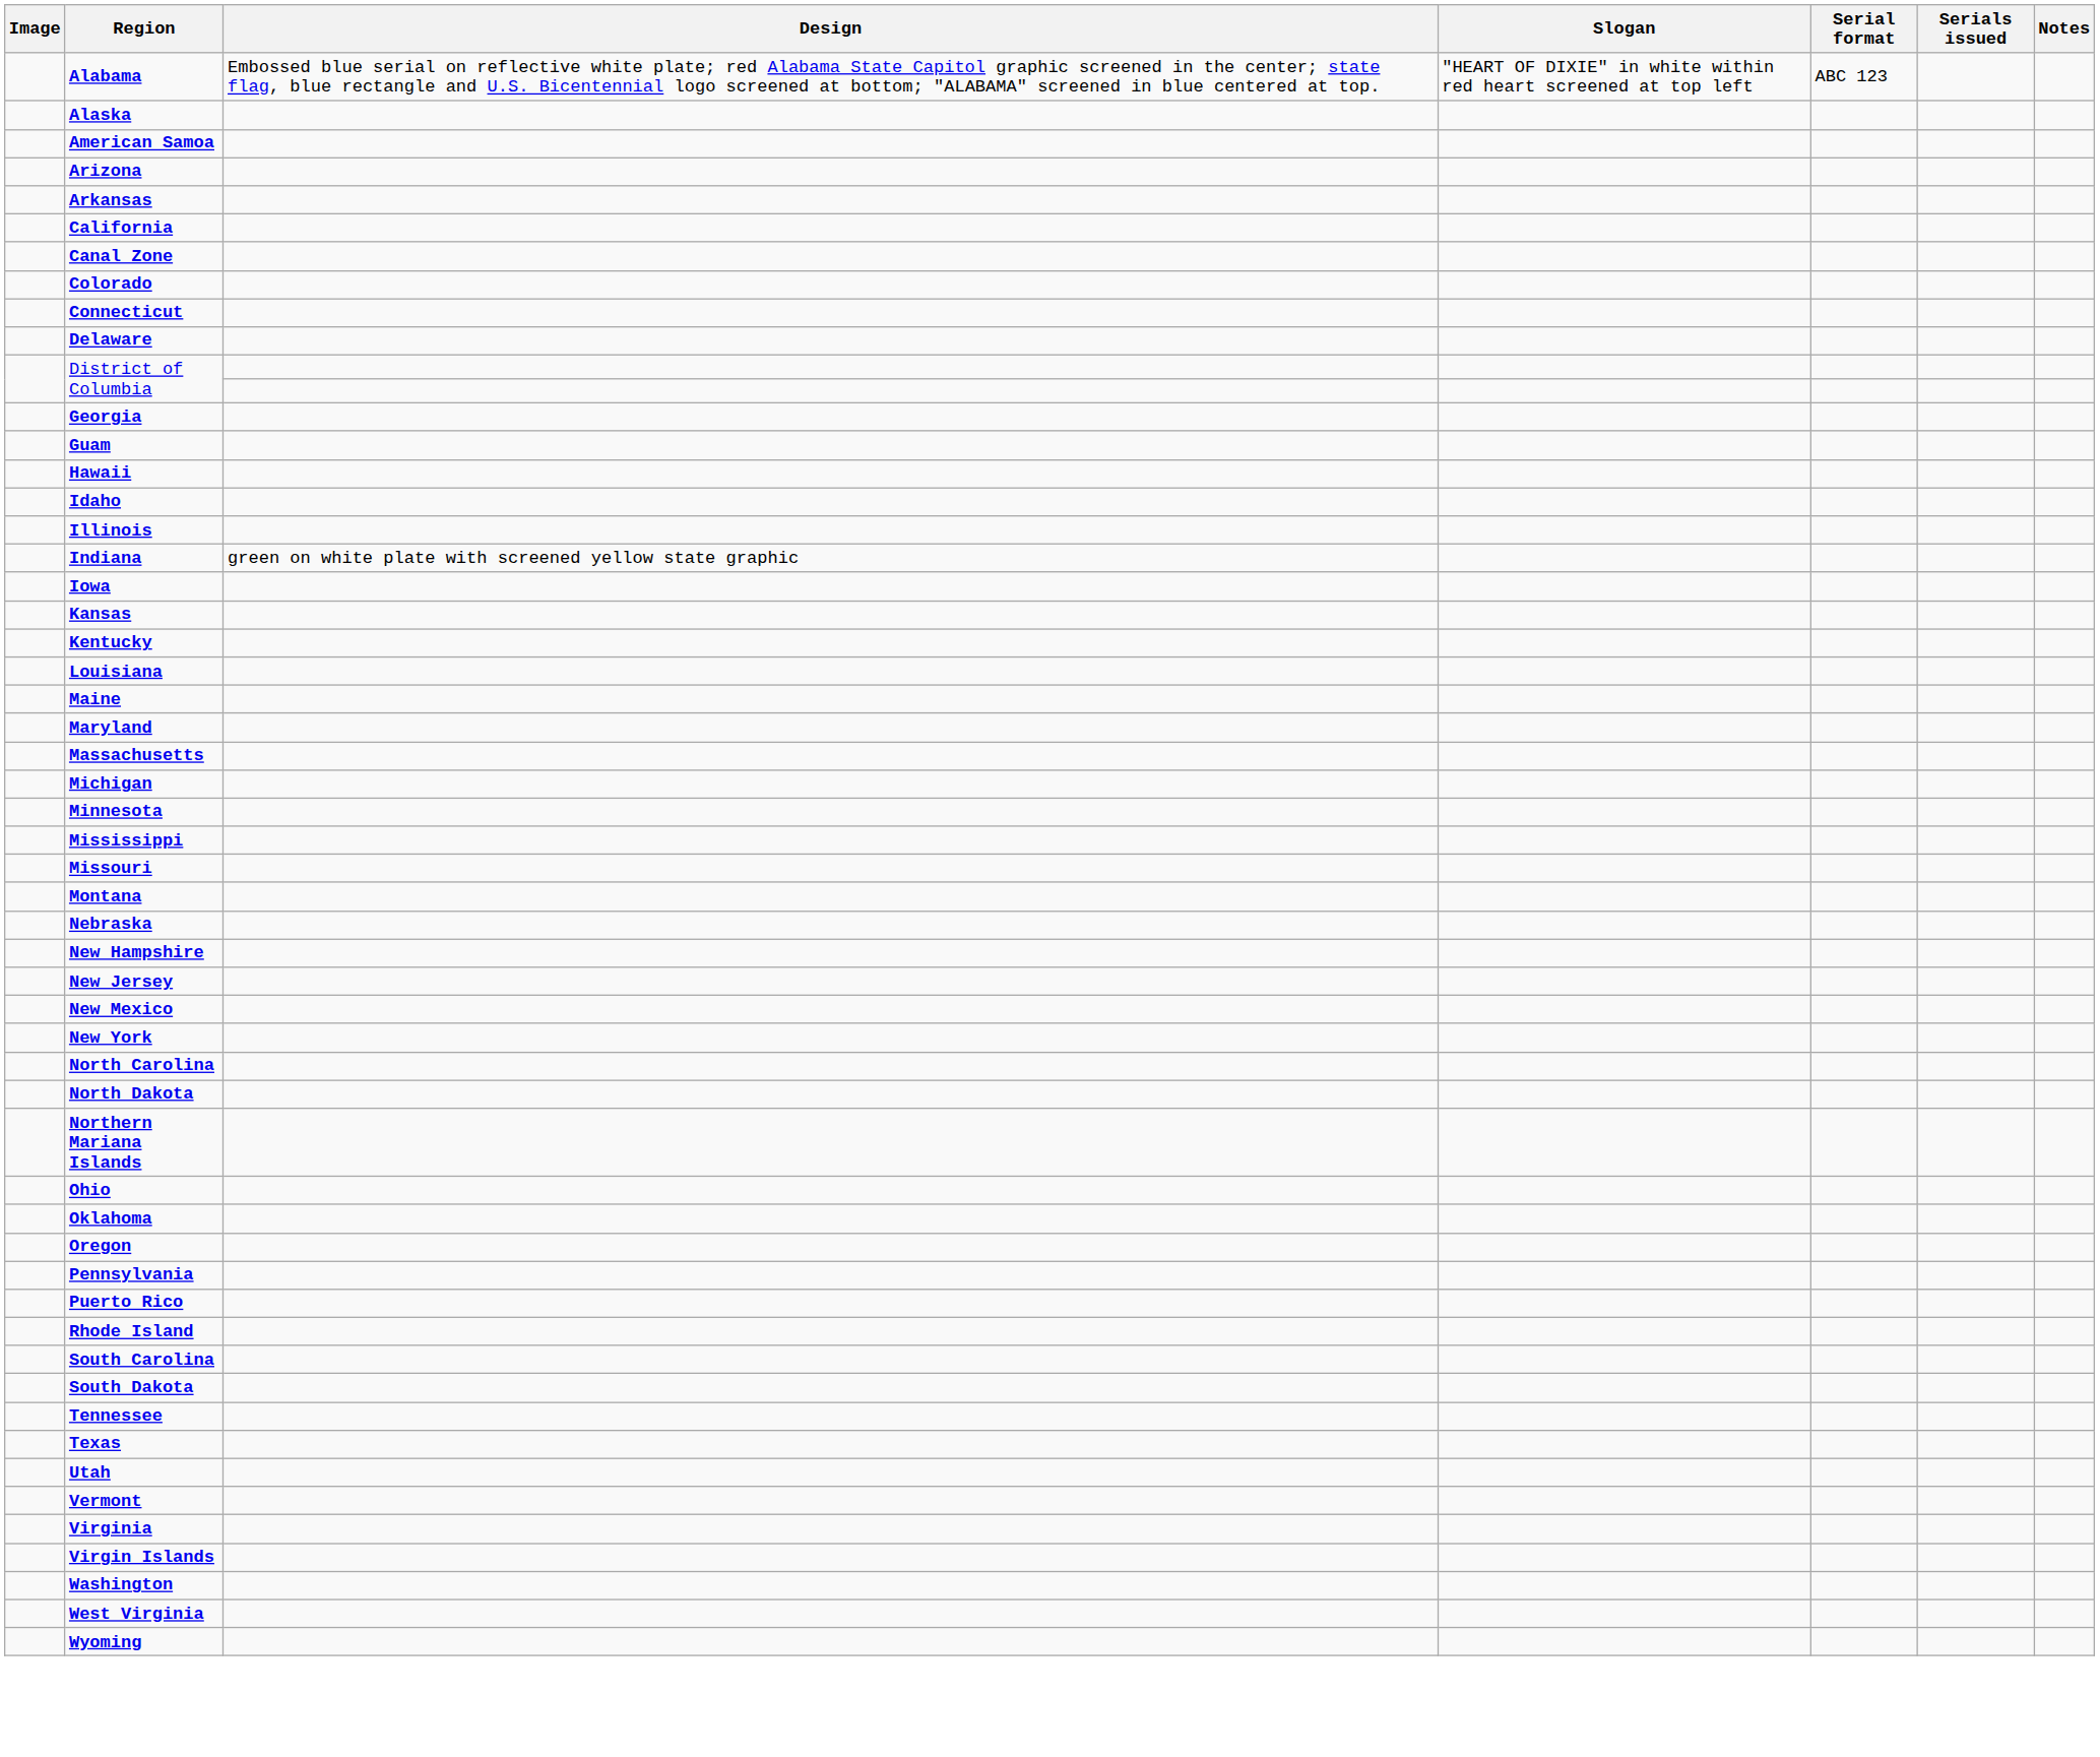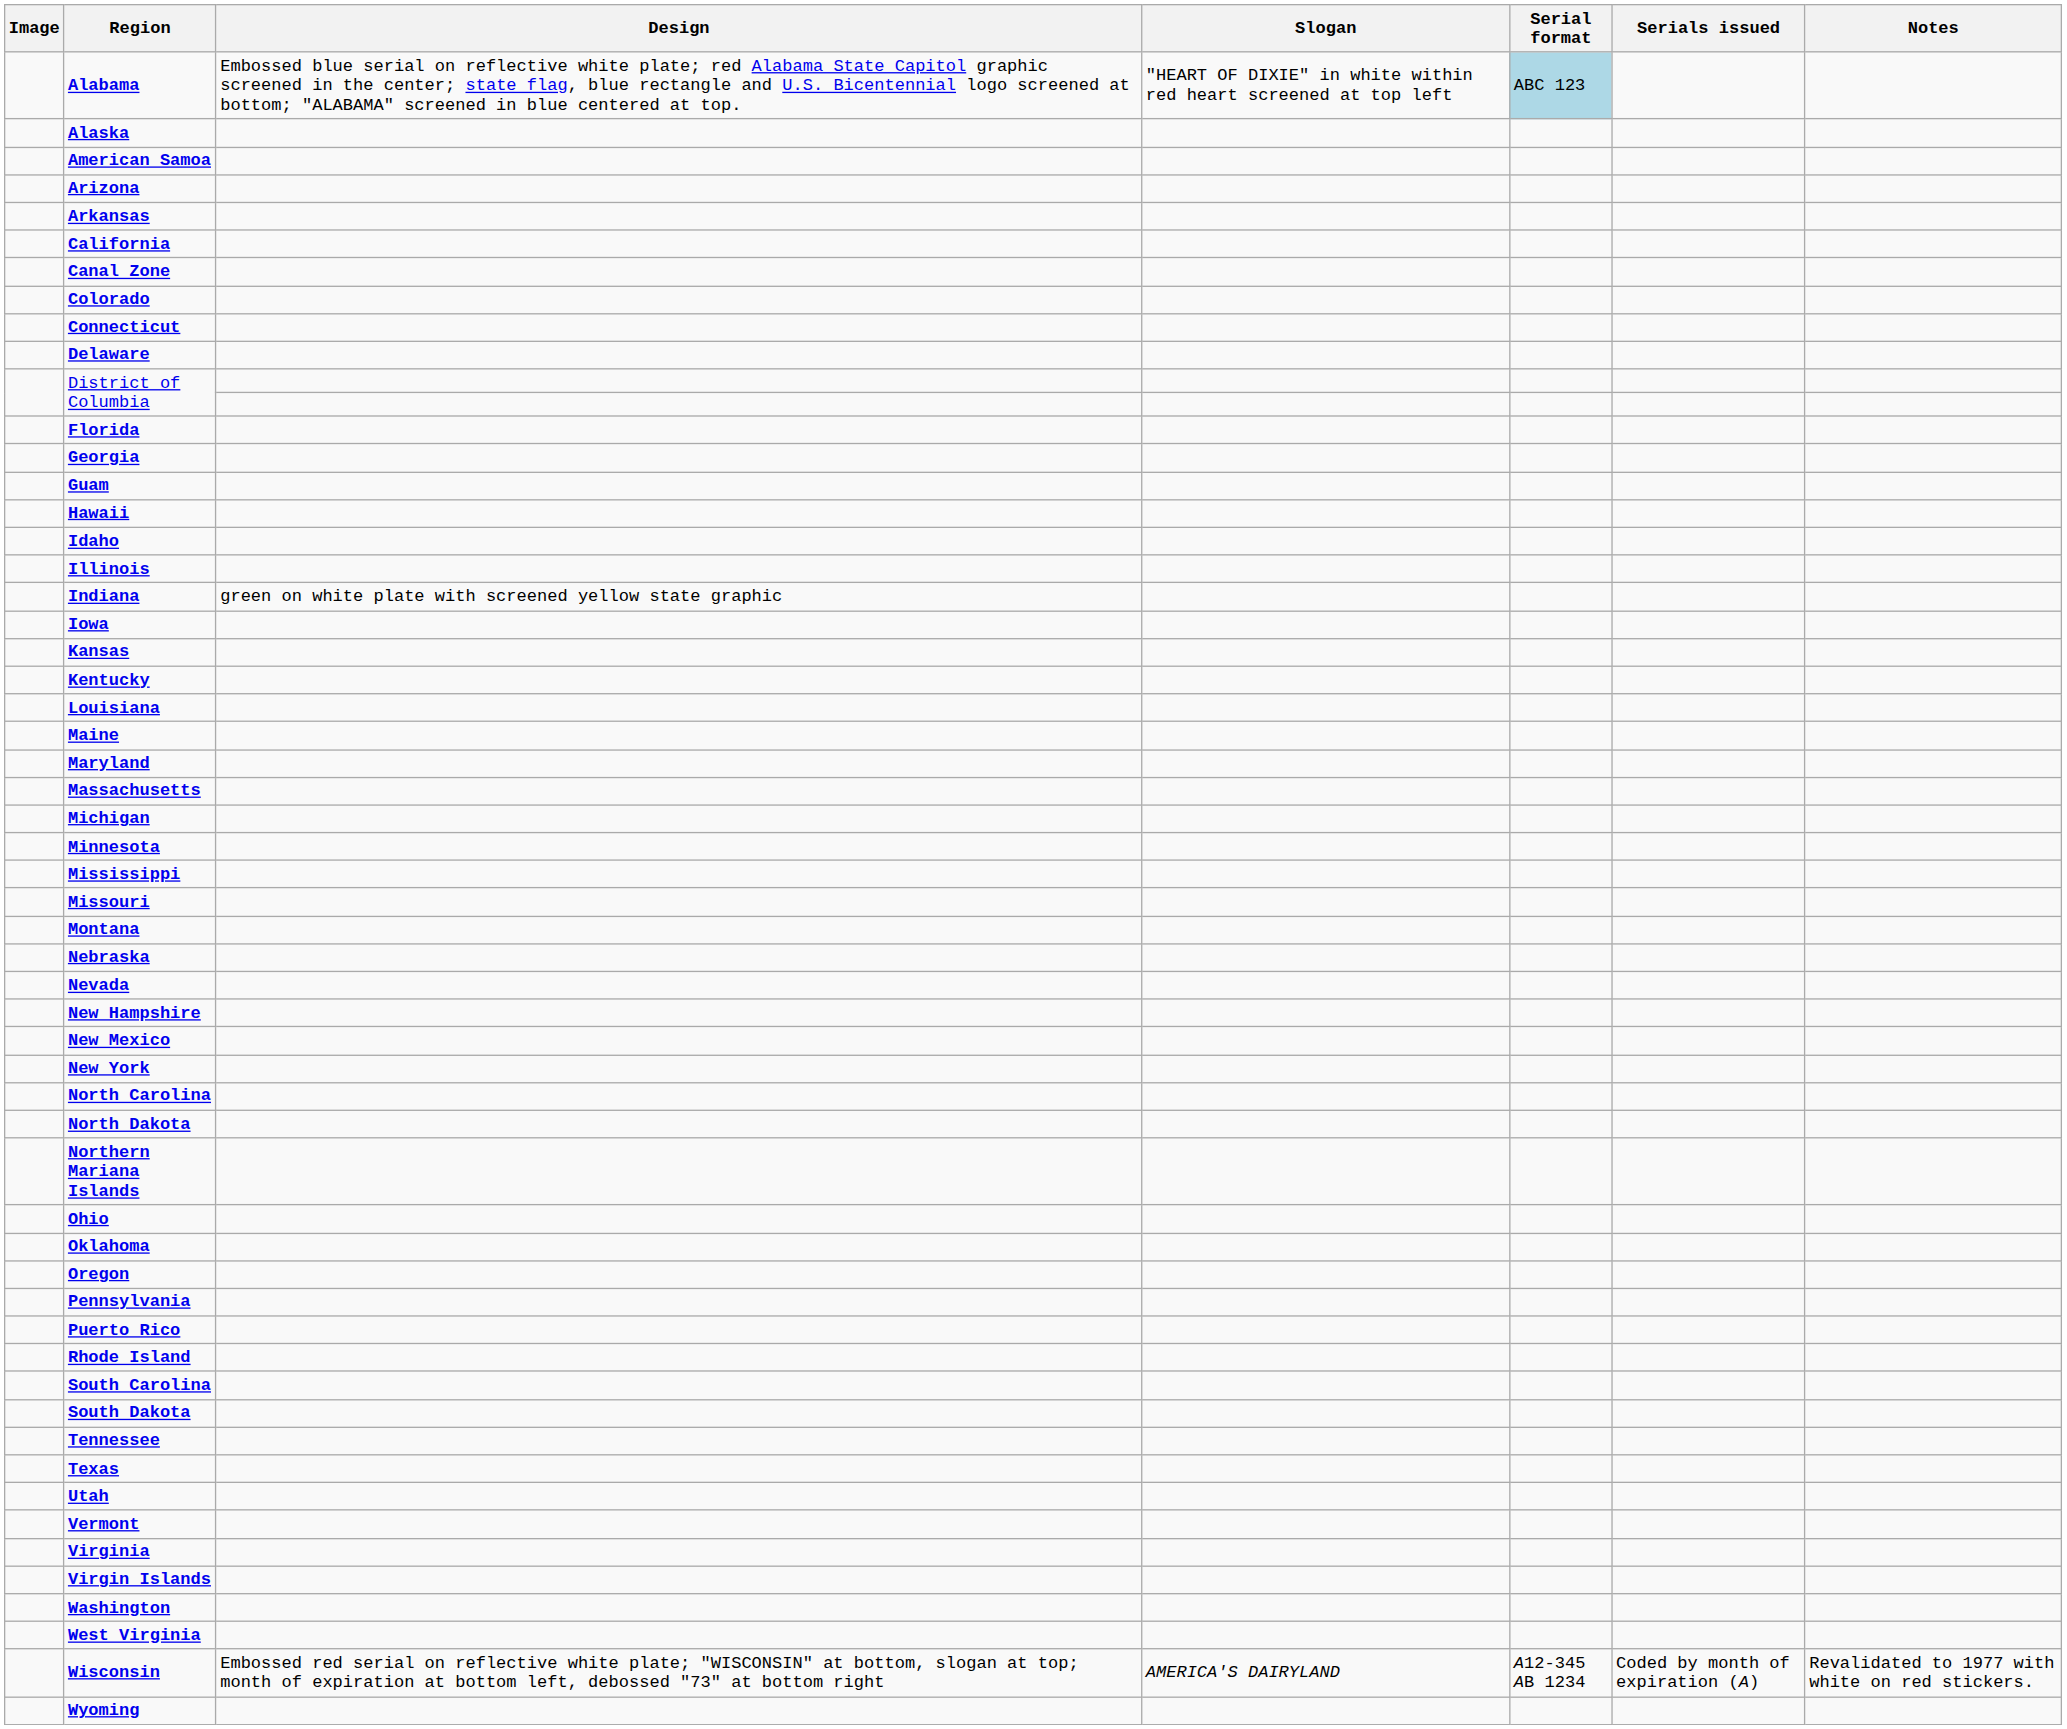Alabama | Serial format: no background -> lightblue background
+ row: Florida
+ row: Nevada
- row: New Jersey
+ row: Wisconsin | Embossed red serial on reflective white plate; "WISCONSIN" at bottom, slogan at top; month of expiration at bottom left, debossed "73" at bottom right | AMERICA'S DAIRYLAND | A12-345 AB 1234 | Coded by month of expiration (A) | Revalidated to 1977 with white on red stickers.
